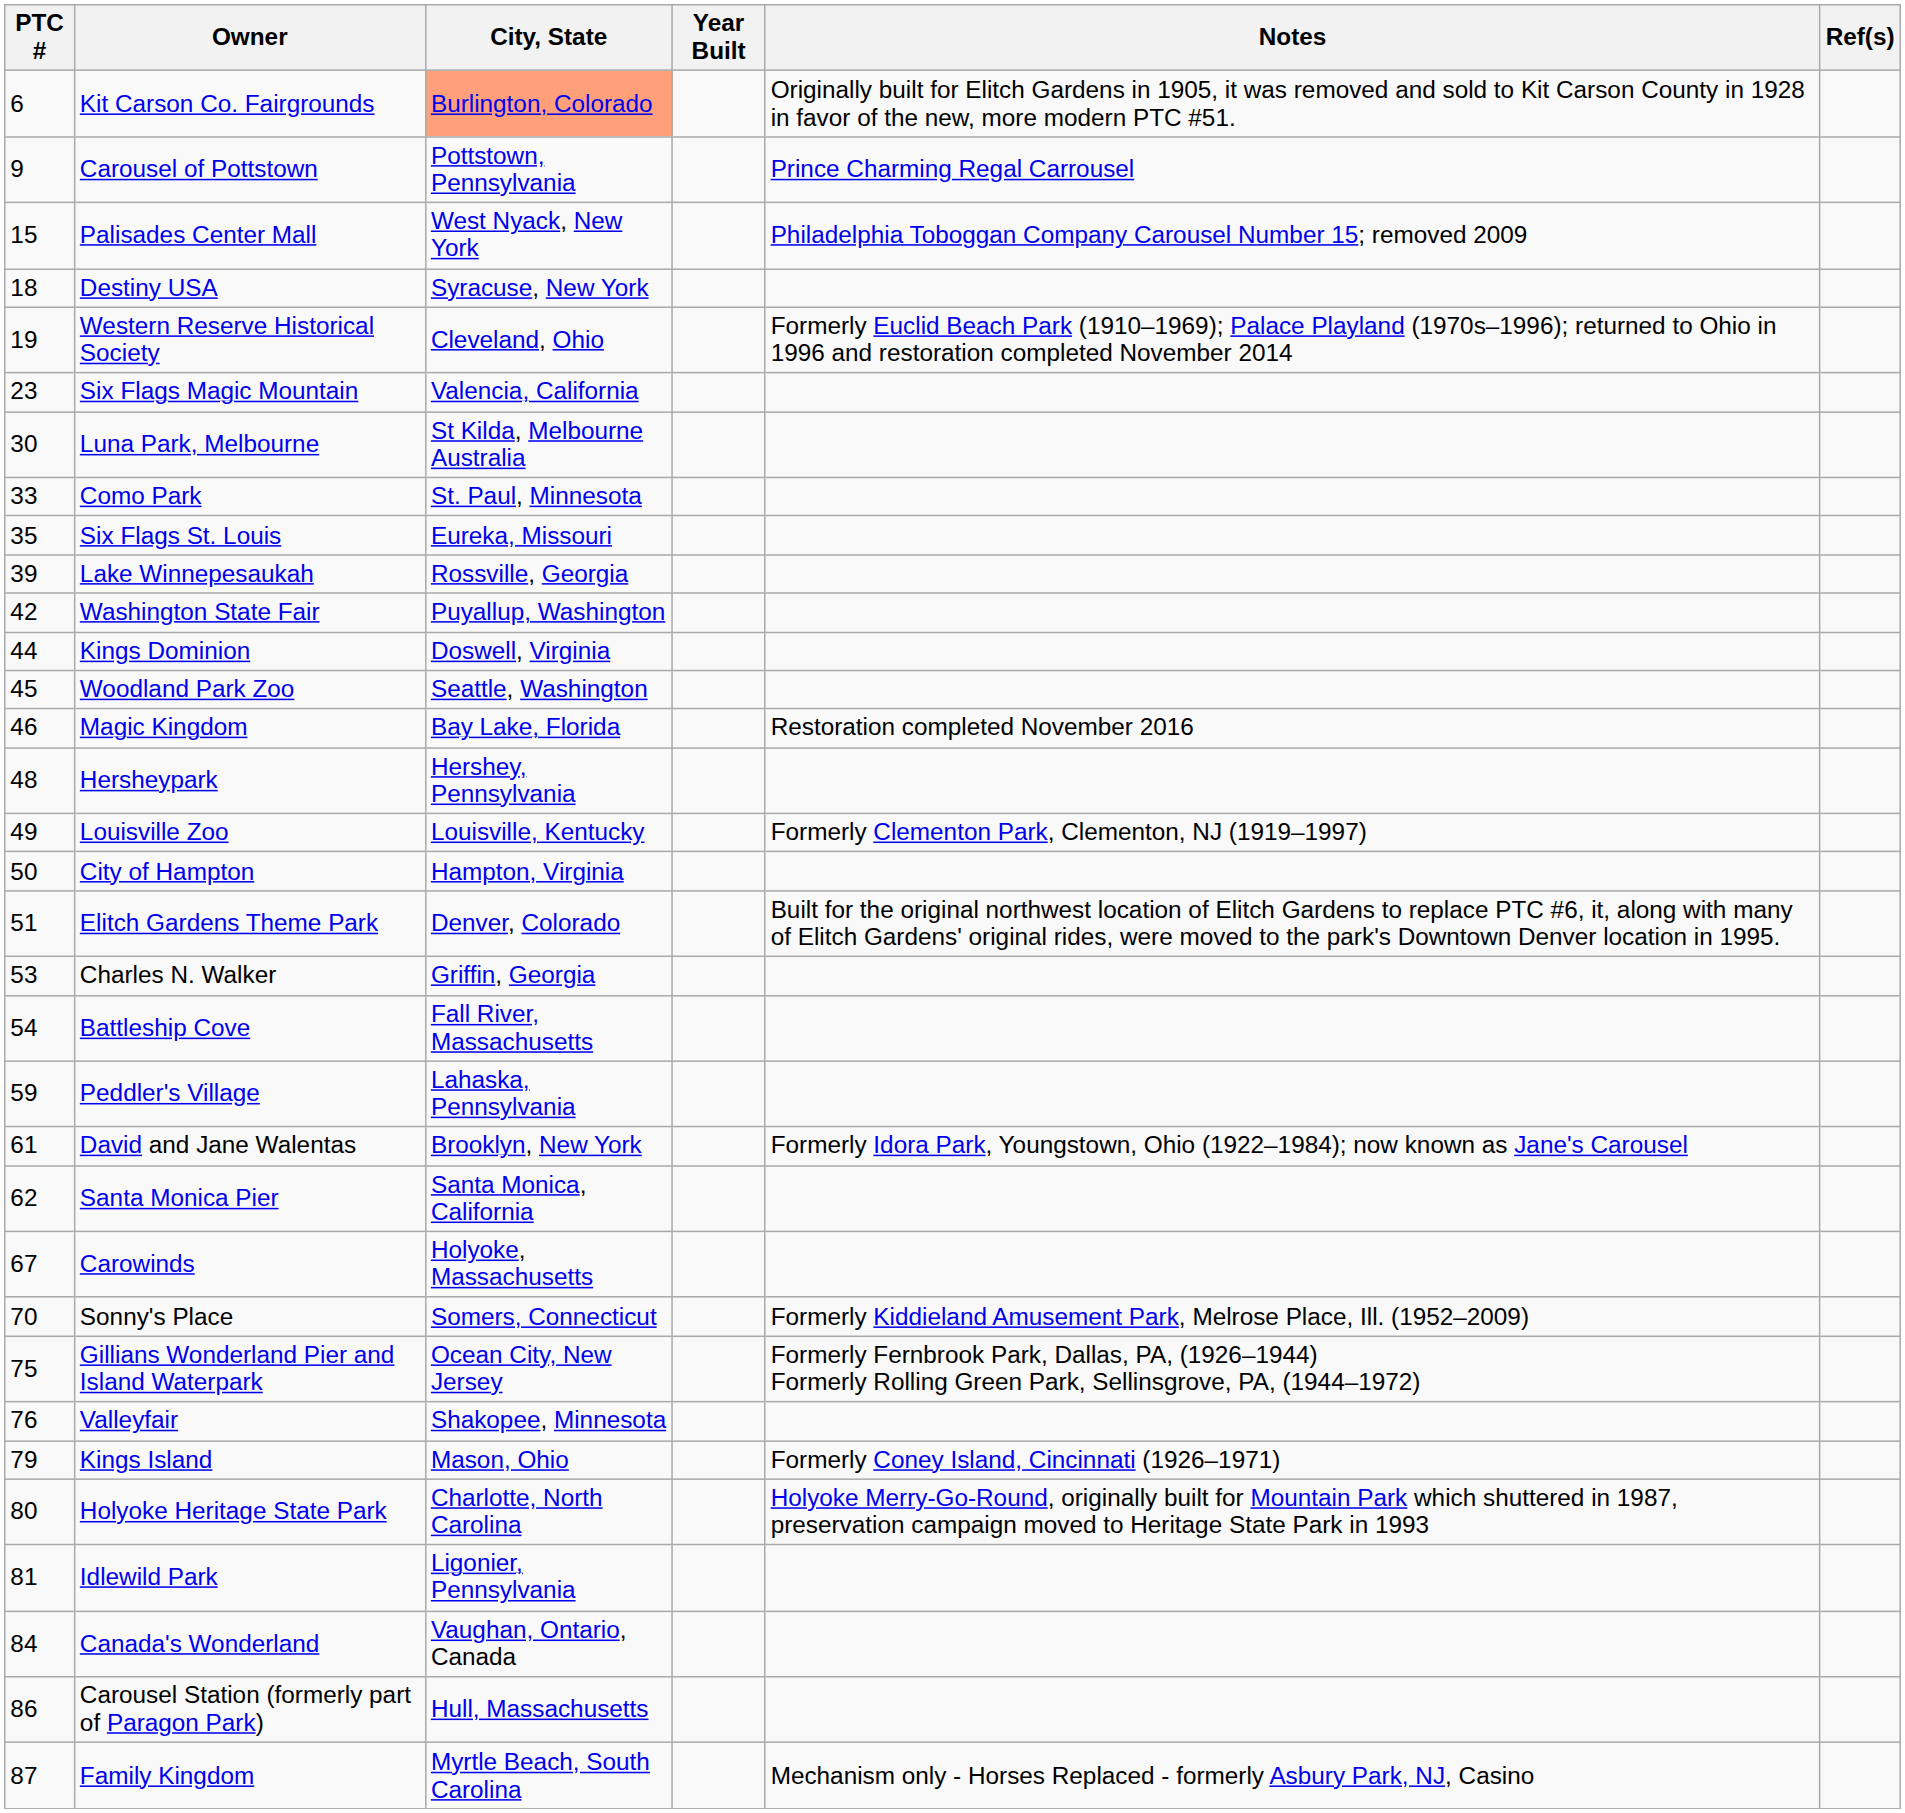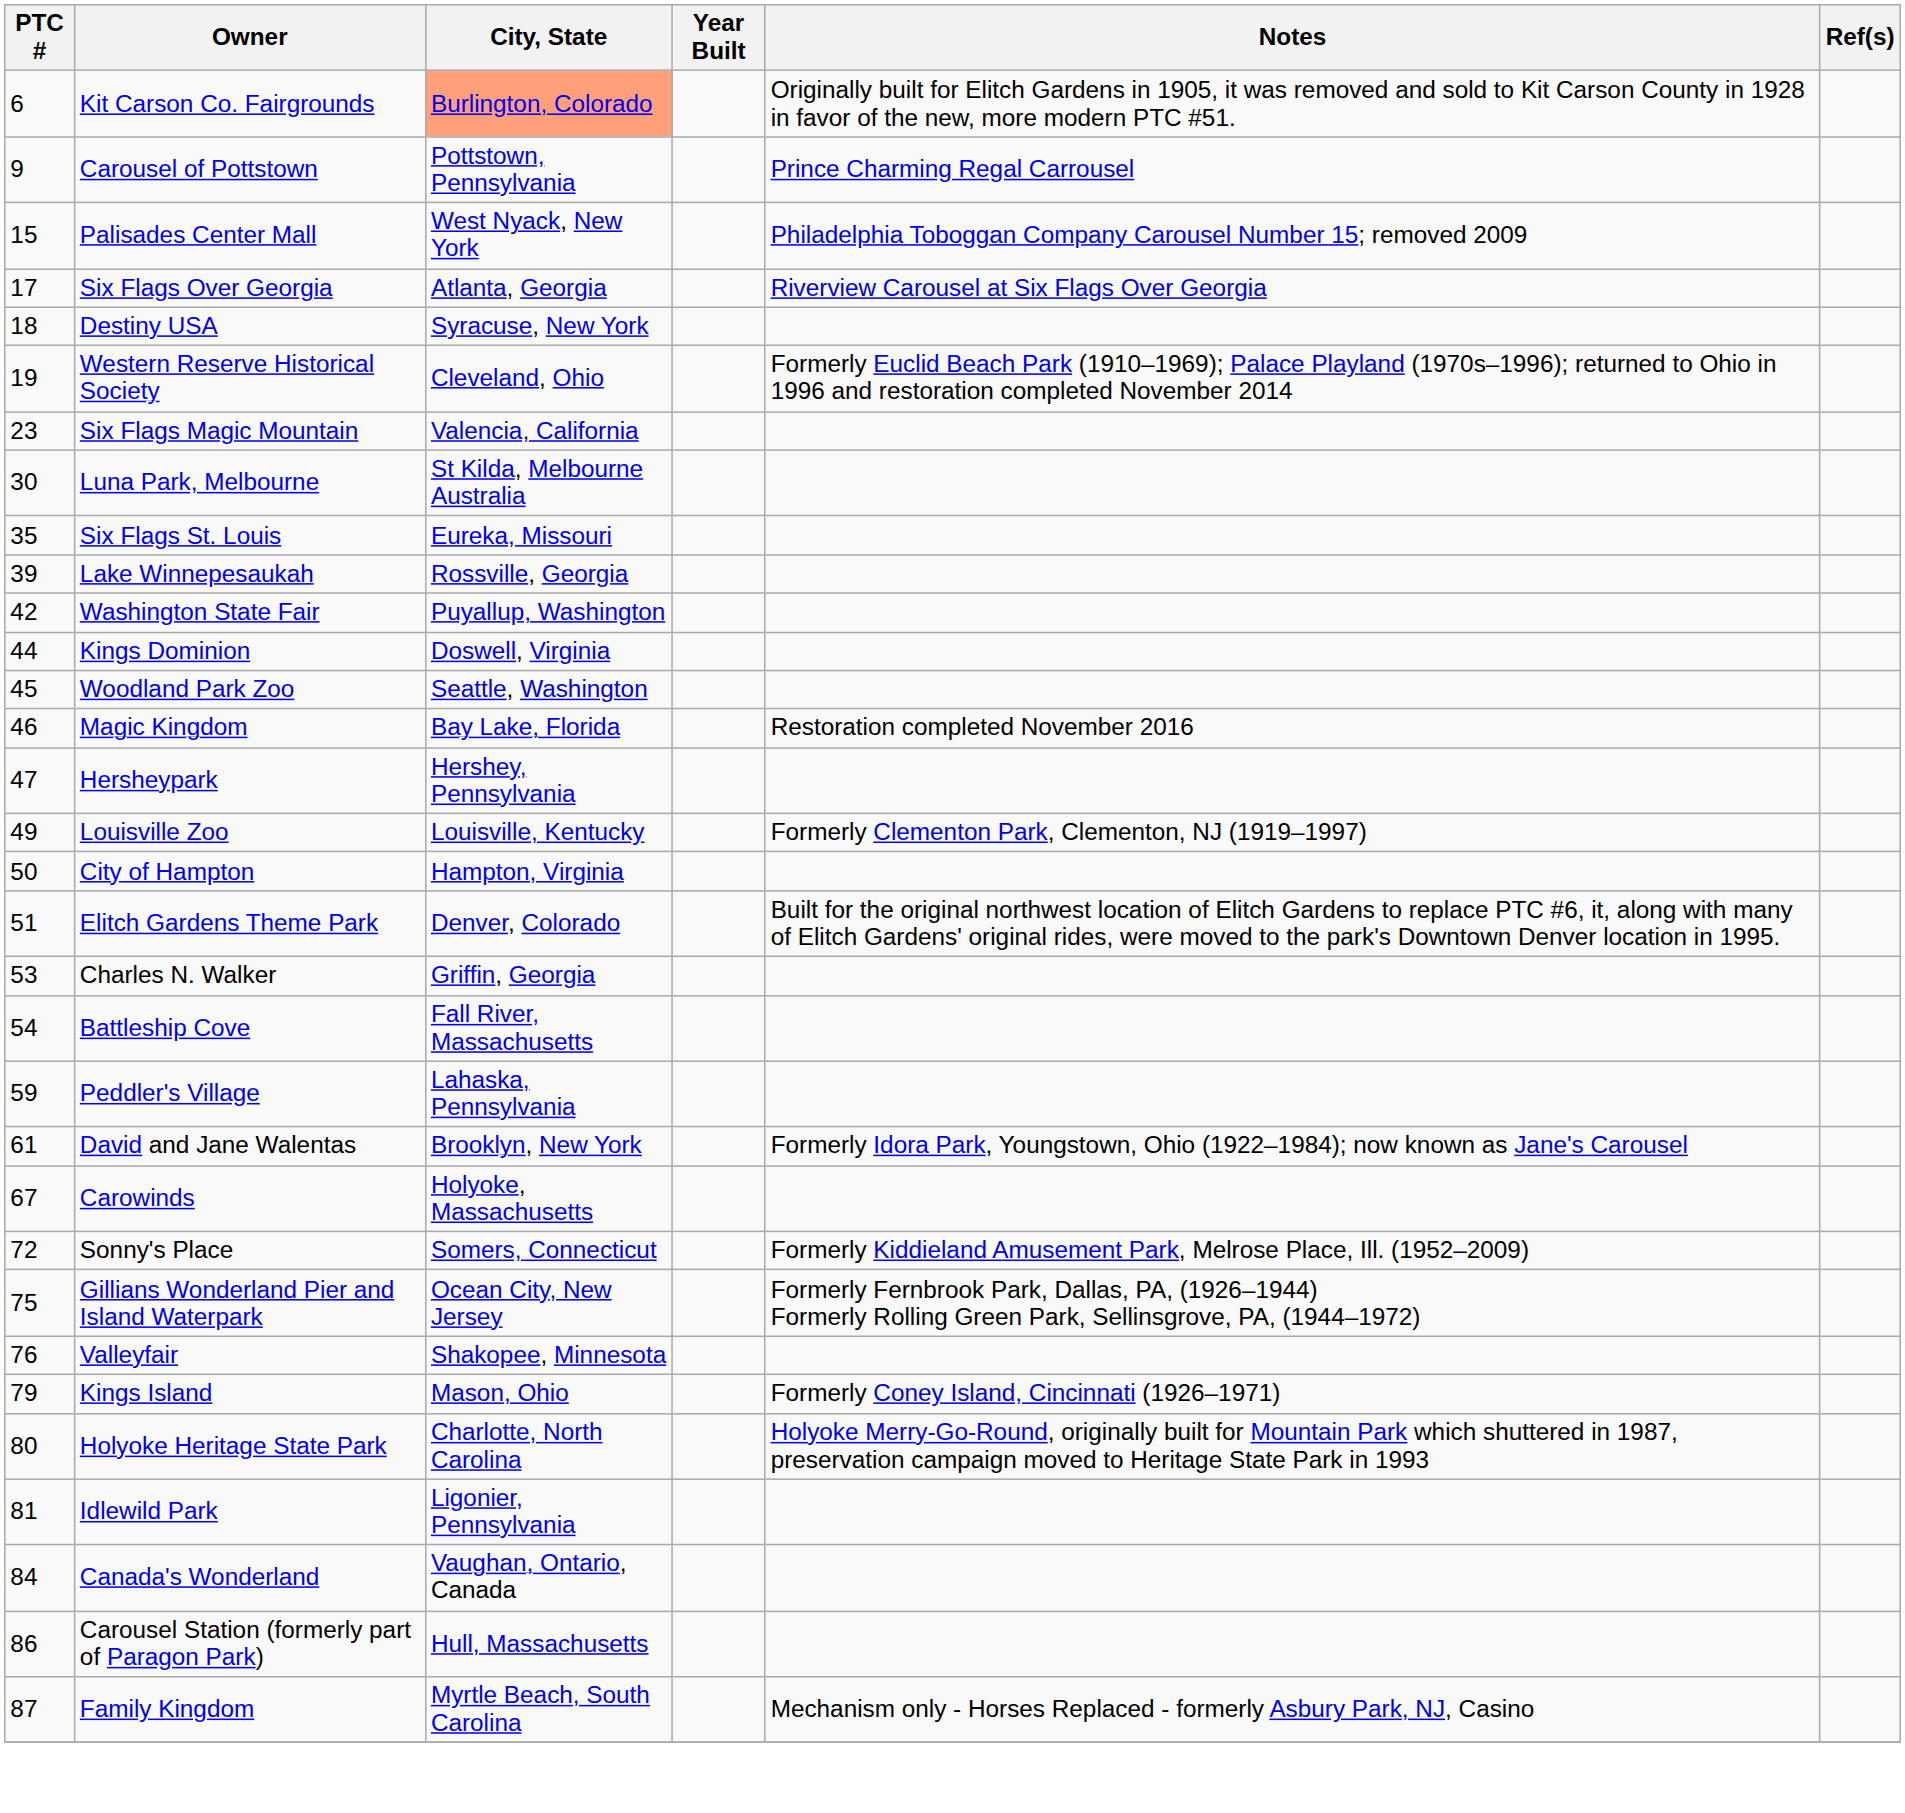+ row: 17 | Six Flags Over Georgia | Atlanta, Georgia | Riverview Carousel at Six Flags Over Georgia
- row: 33 | Como Park | St. Paul, Minnesota
Hersheypark | PTC #: 48 -> 47
- row: 62 | Santa Monica Pier | Santa Monica, California
Sonny's Place | PTC #: 70 -> 72
